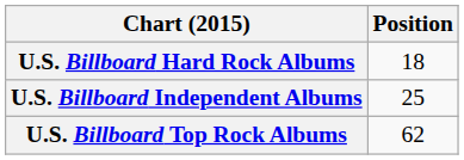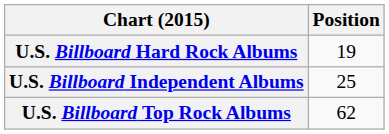U.S. Billboard Hard Rock Albums | Position: 18 -> 19
